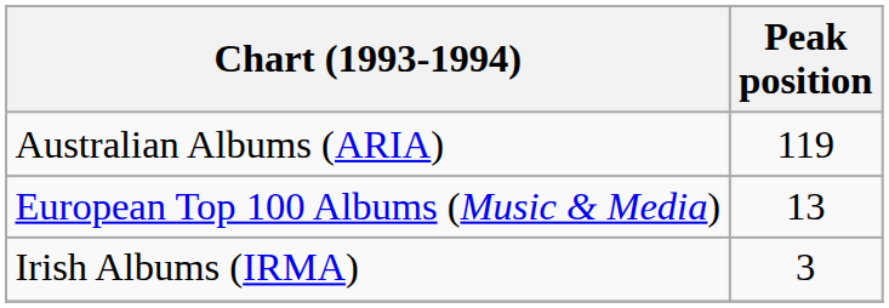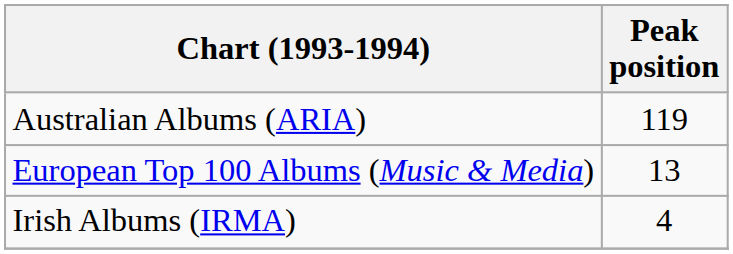Irish Albums (IRMA) | Peak position: 3 -> 4
